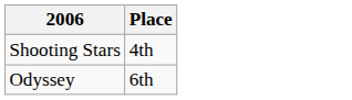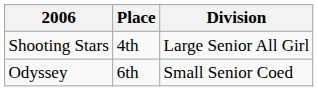+ column: Division | Large Senior All Girl | Small Senior Coed
